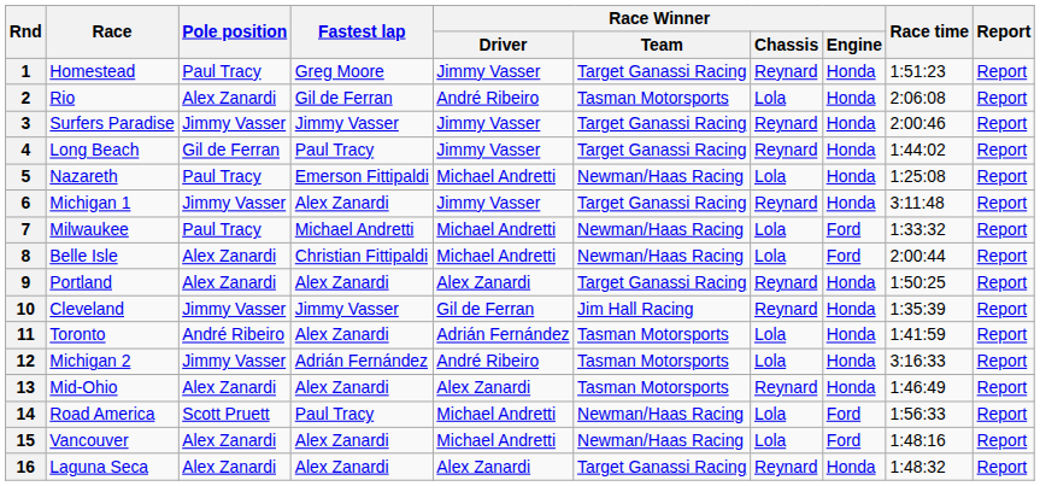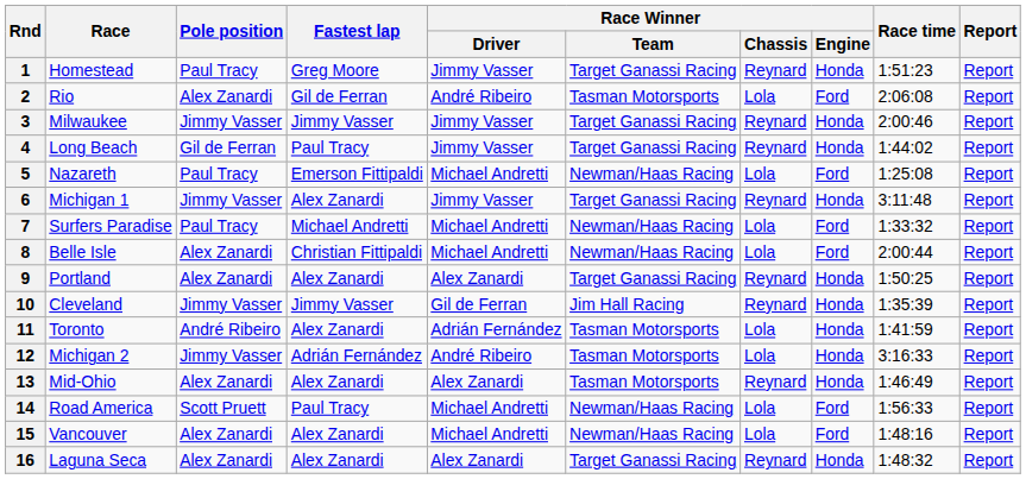2 | Race Winner / Engine: Honda -> Ford
3 | Race: Surfers Paradise -> Milwaukee
5 | Race Winner / Engine: Honda -> Ford
7 | Race: Milwaukee -> Surfers Paradise
